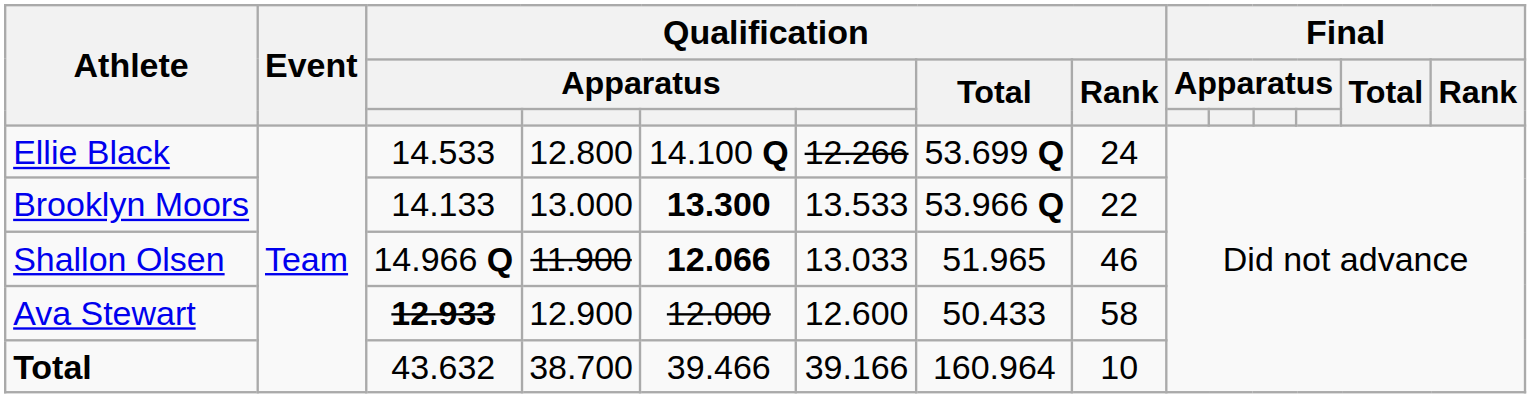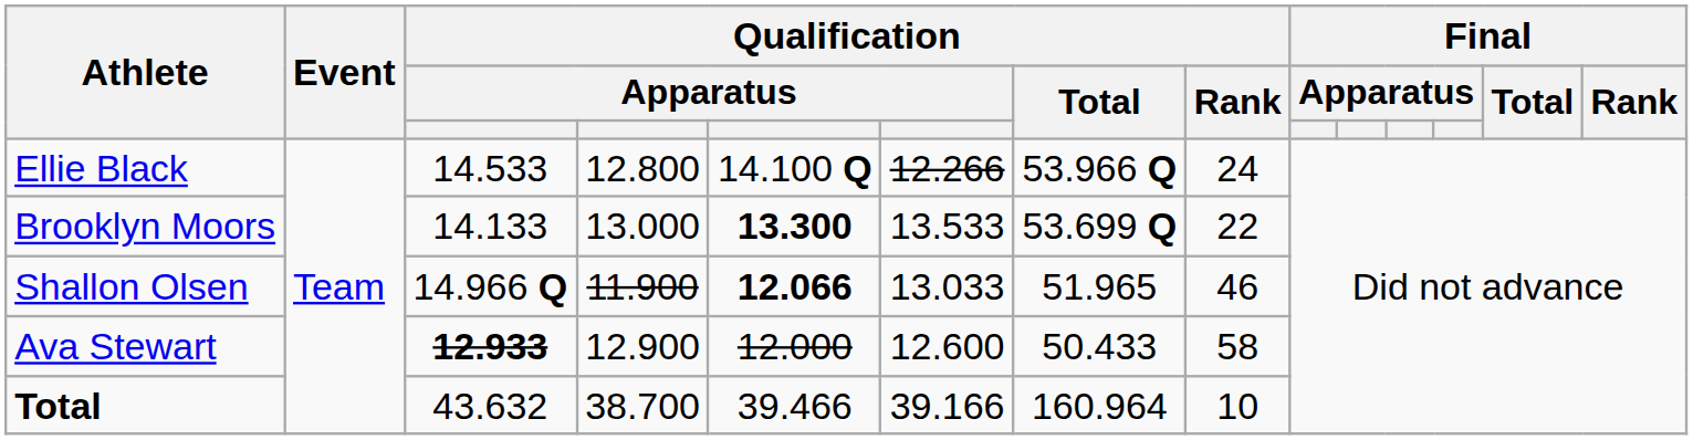Ellie Black | Qualification / Total: 53.699 Q -> 53.966 Q
Brooklyn Moors | Qualification / Total: 53.966 Q -> 53.699 Q
